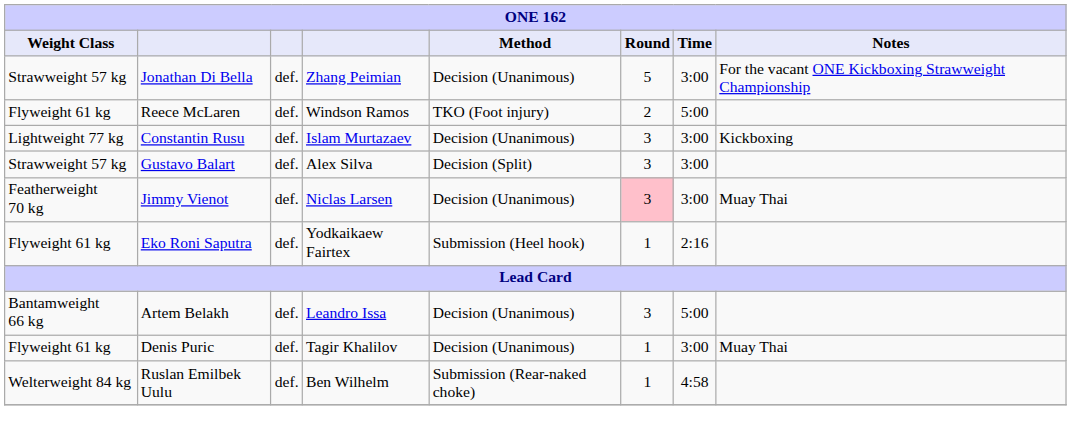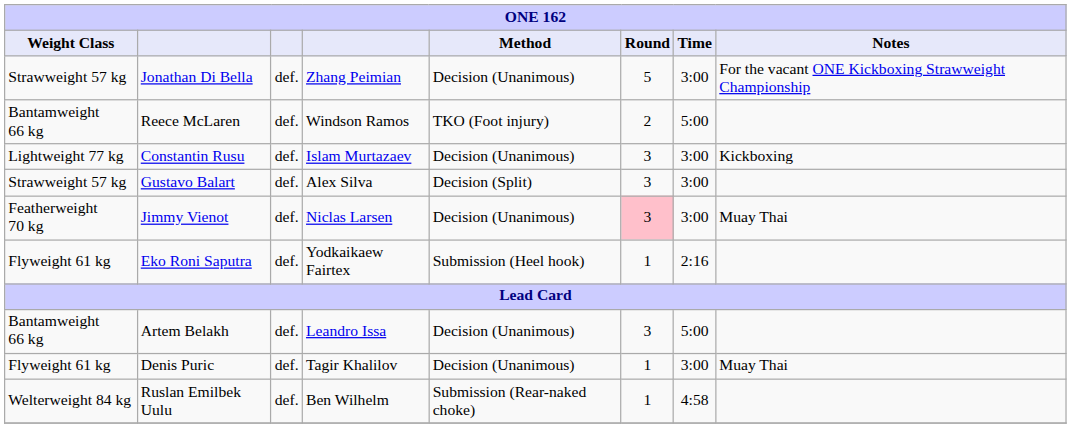Reece McLaren | Weight Class: Flyweight 61 kg -> Bantamweight 66 kg
